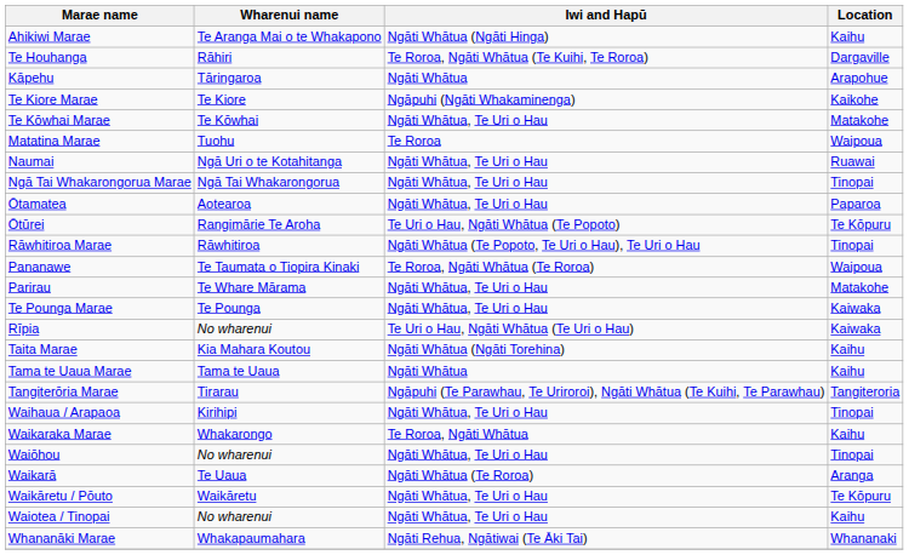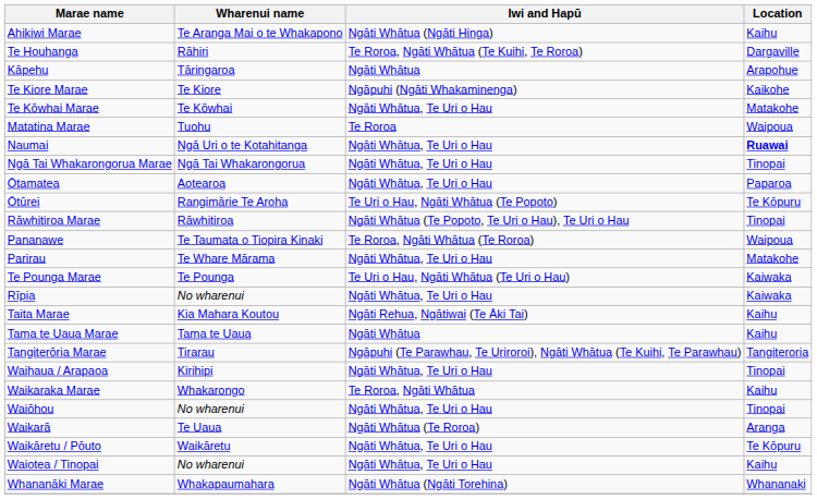Naumai | Location: normal -> bold
Te Pounga Marae | Iwi and Hapū: Ngāti Whātua, Te Uri o Hau -> Te Uri o Hau, Ngāti Whātua (Te Uri o Hau)
Rīpia | Iwi and Hapū: Te Uri o Hau, Ngāti Whātua (Te Uri o Hau) -> Ngāti Whātua, Te Uri o Hau
Taita Marae | Iwi and Hapū: Ngāti Whātua (Ngāti Torehina) -> Ngāti Rehua, Ngātiwai (Te Āki Tai)
Whananāki Marae | Iwi and Hapū: Ngāti Rehua, Ngātiwai (Te Āki Tai) -> Ngāti Whātua (Ngāti Torehina)
